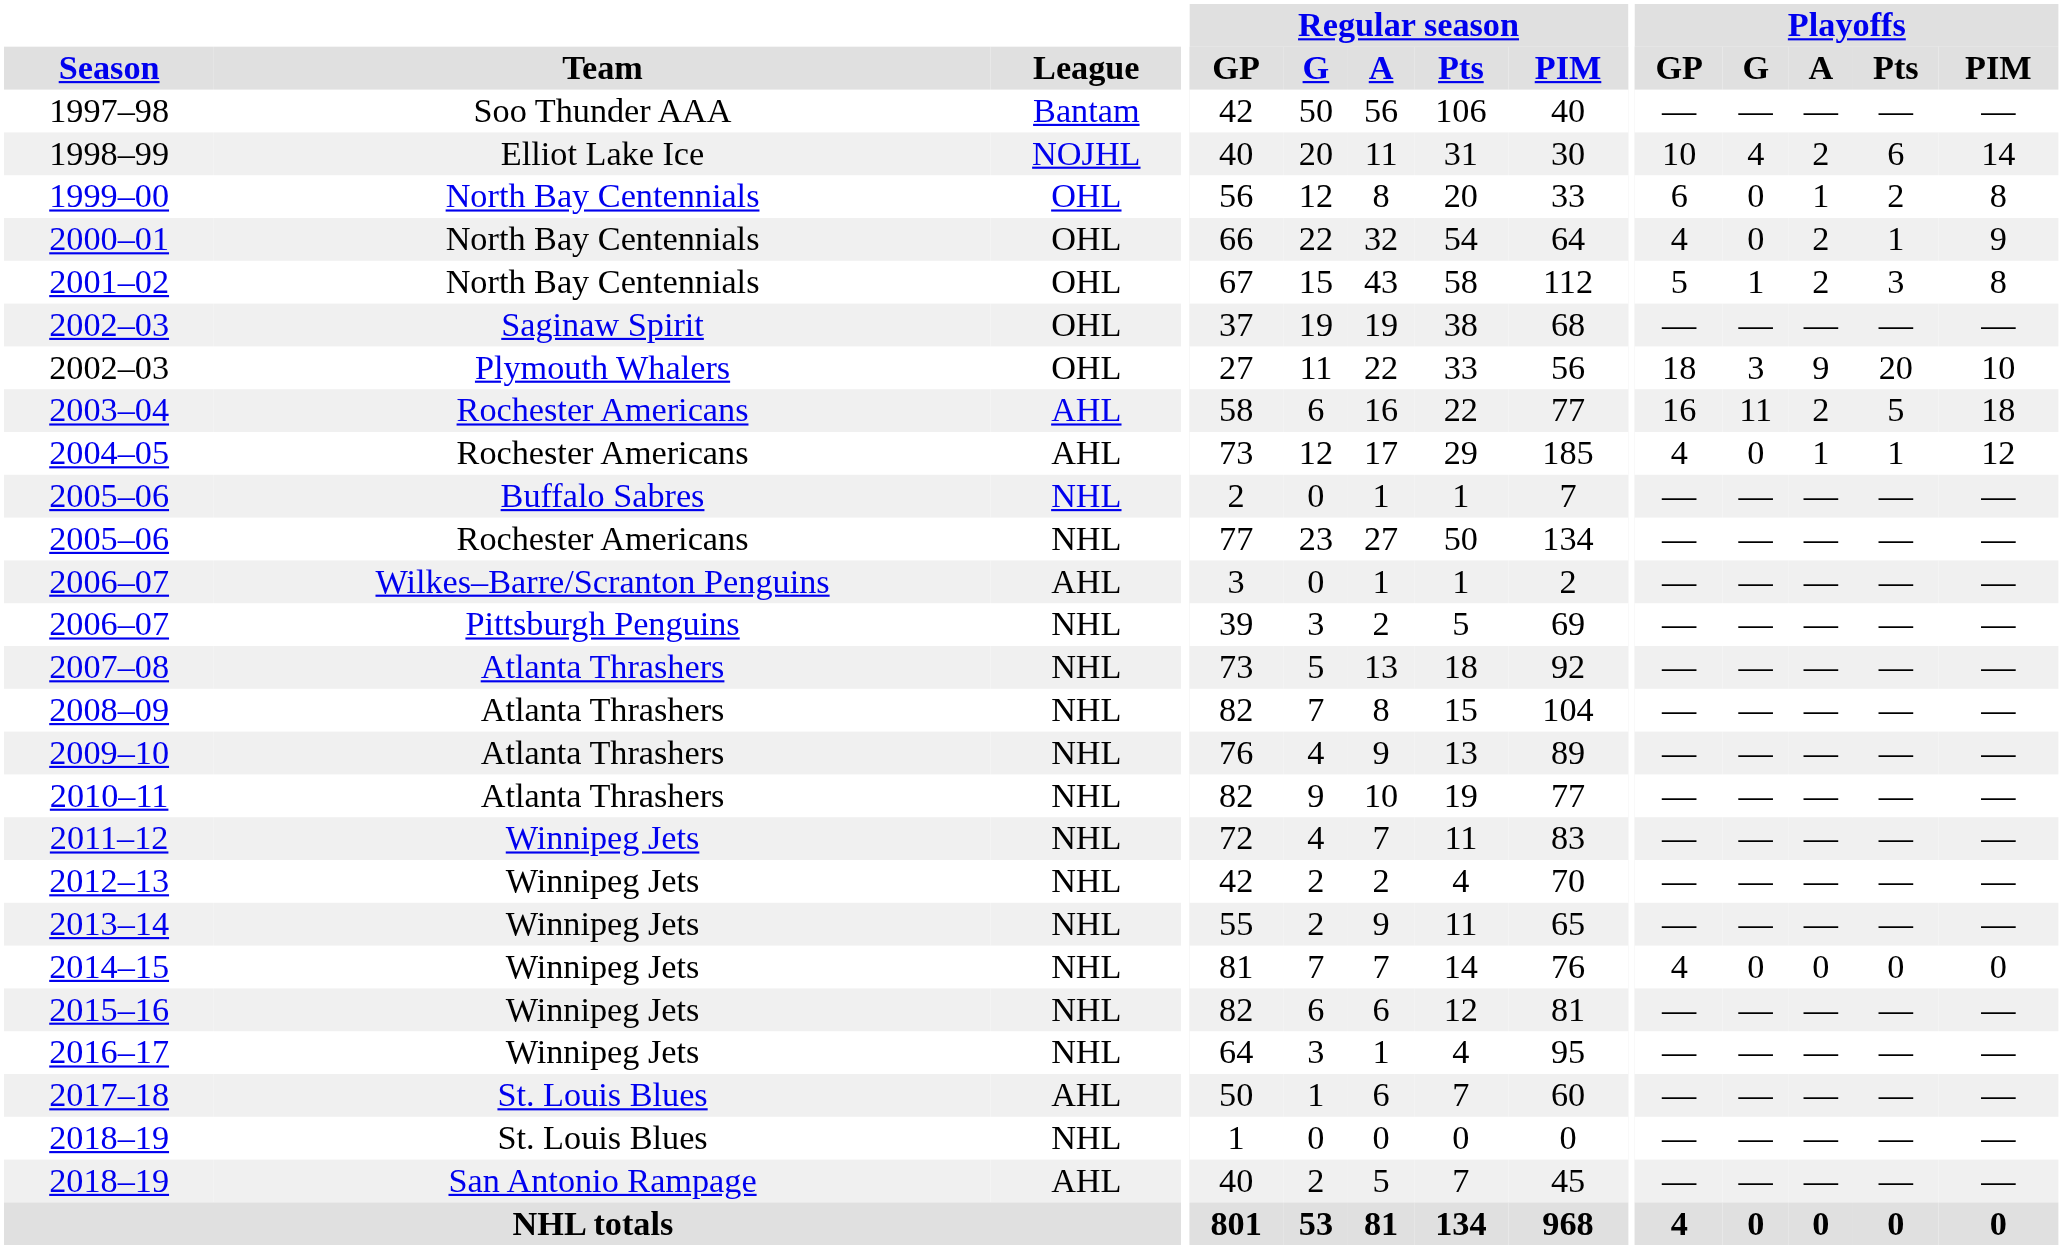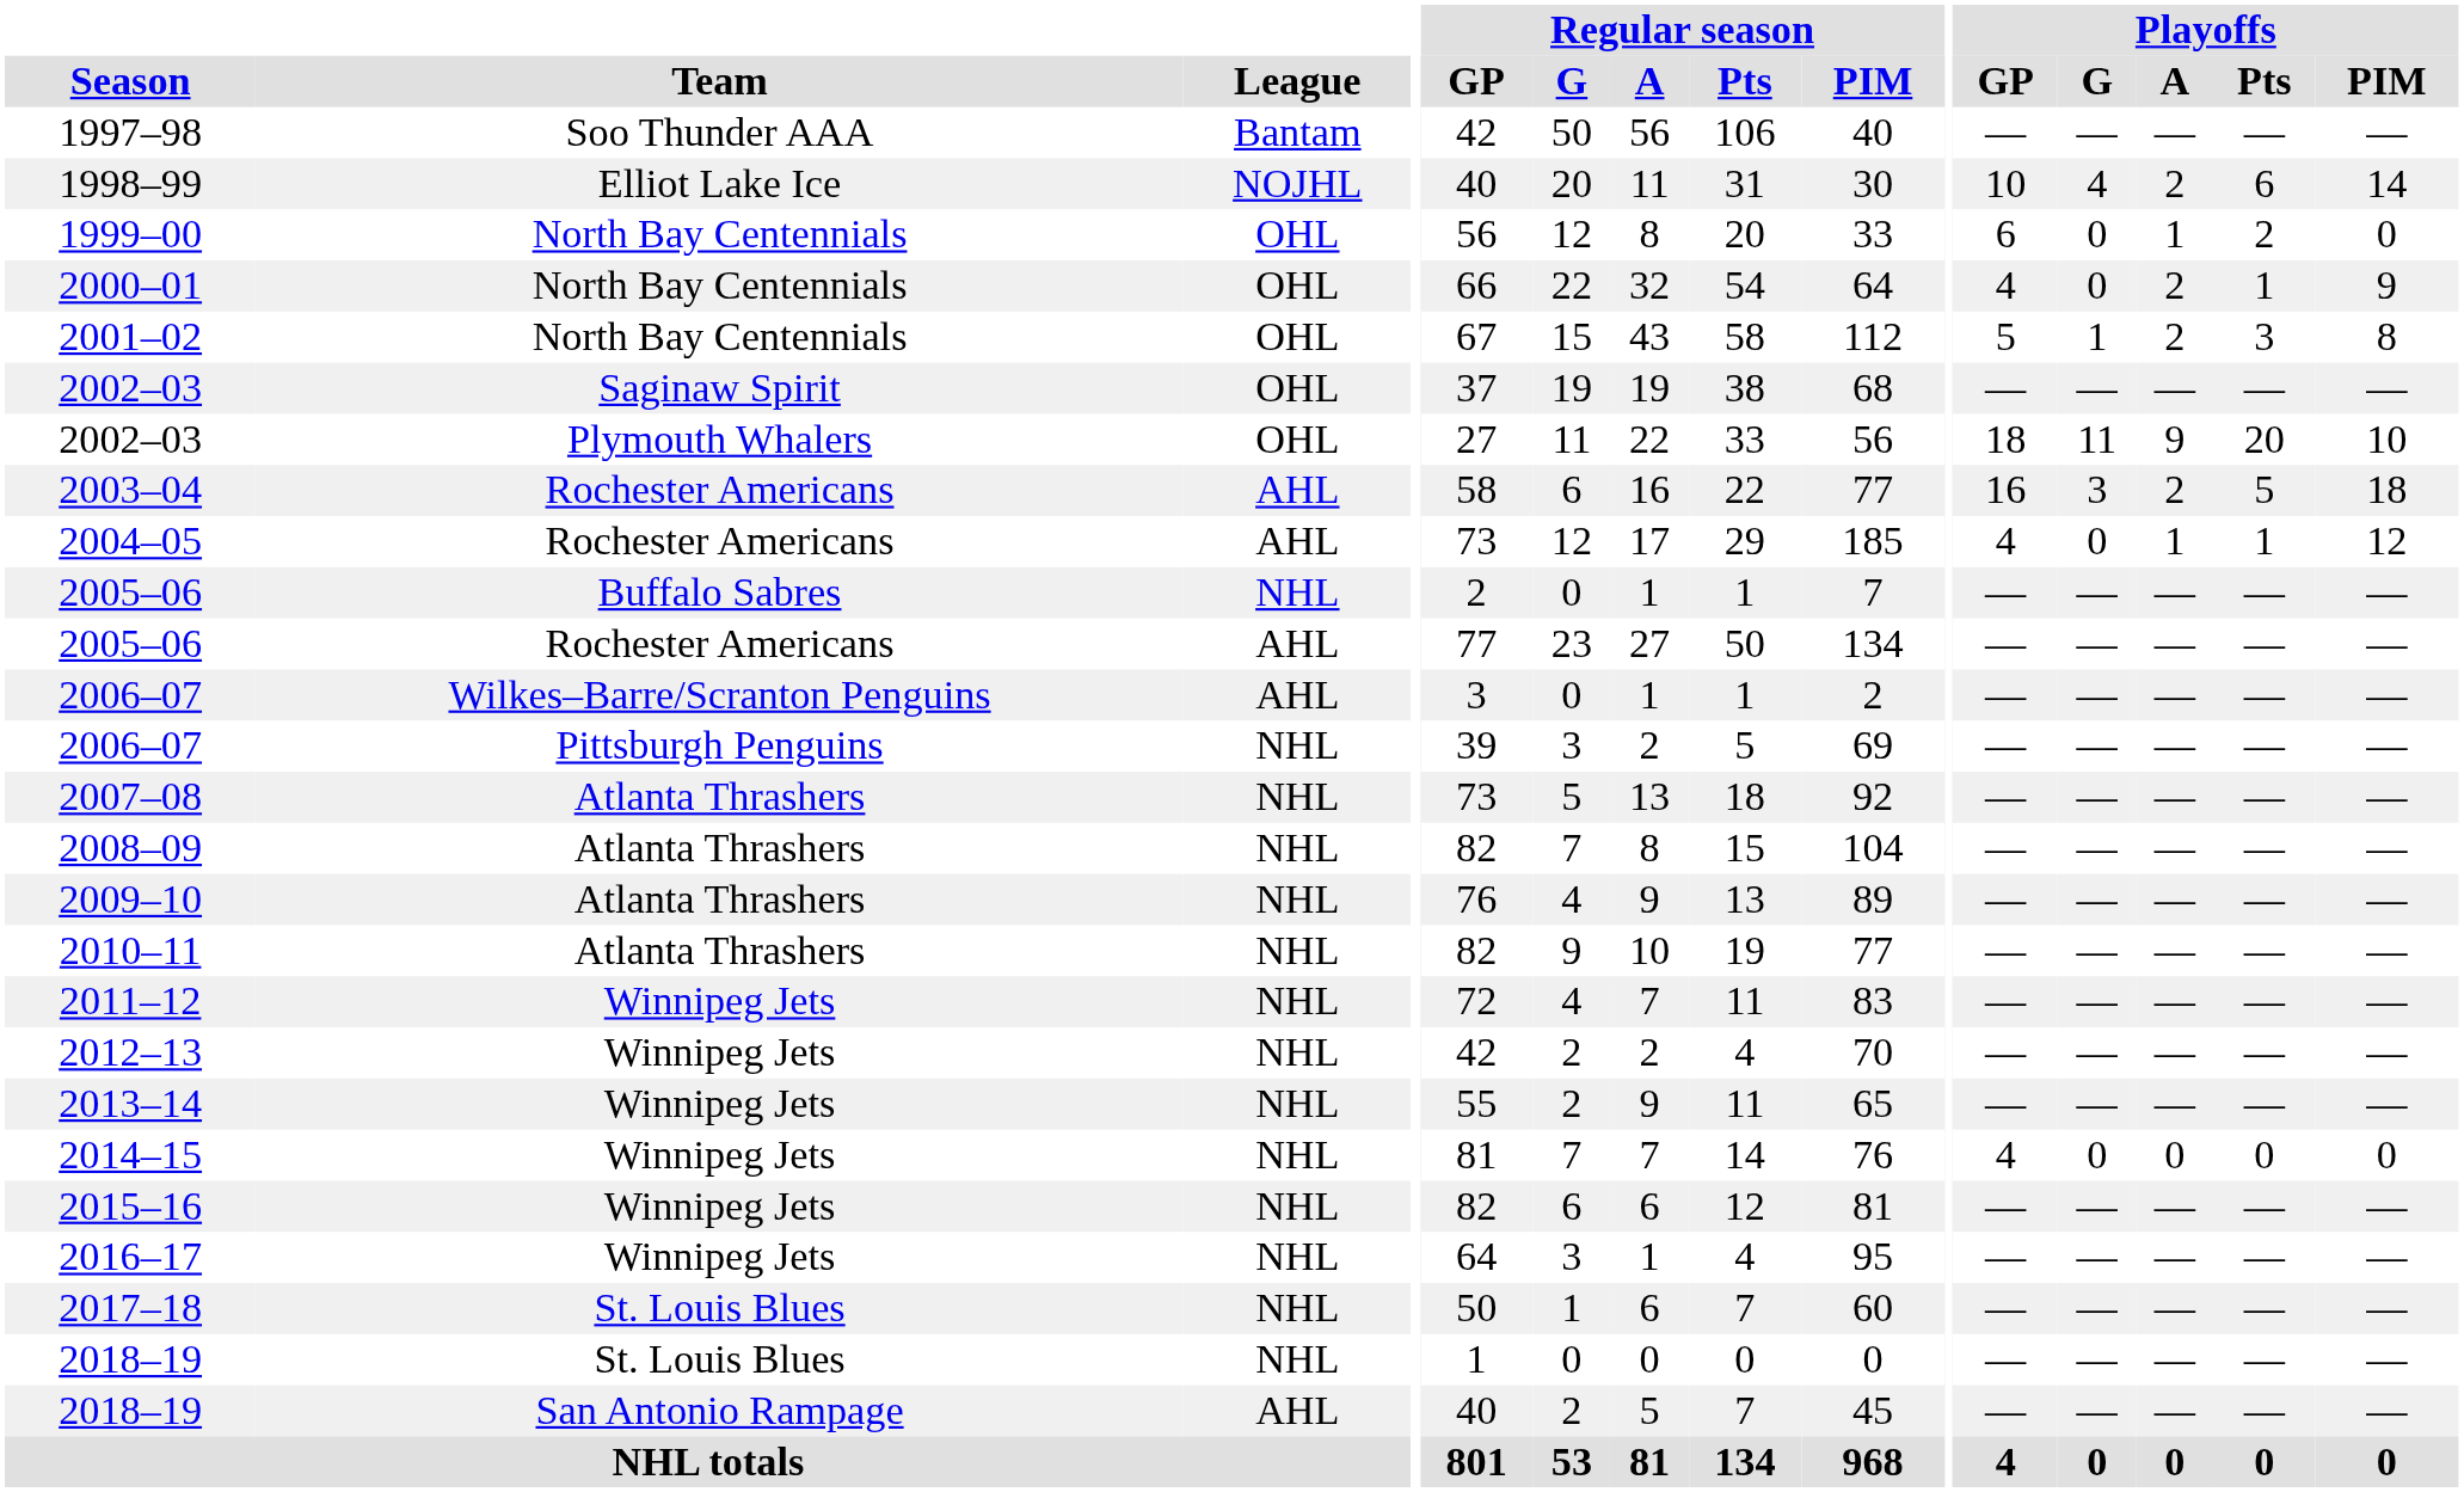1999–00 | Playoffs / PIM: 8 -> 0
2002–03 / Plymouth Whalers | Playoffs / G: 3 -> 11
2003–04 | Playoffs / G: 11 -> 3
2005–06 / Rochester Americans | League: NHL -> AHL
2017–18 | League: AHL -> NHL
